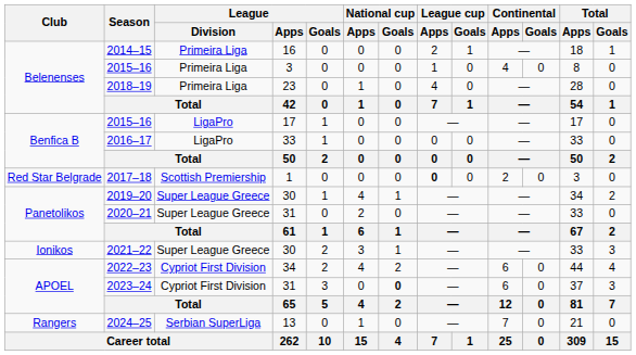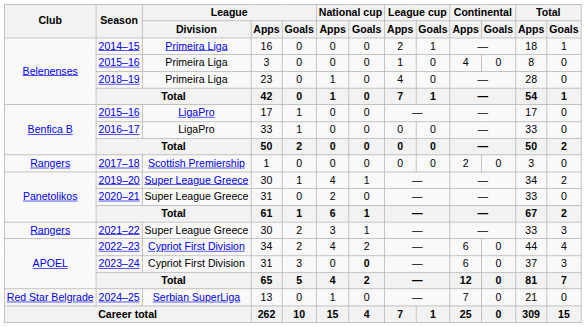2017–18 | Club: Red Star Belgrade -> Rangers
2017–18 | League cup / Apps: bold -> normal
2021–22 | Club: Ionikos -> Rangers
2024–25 | Club: Rangers -> Red Star Belgrade
